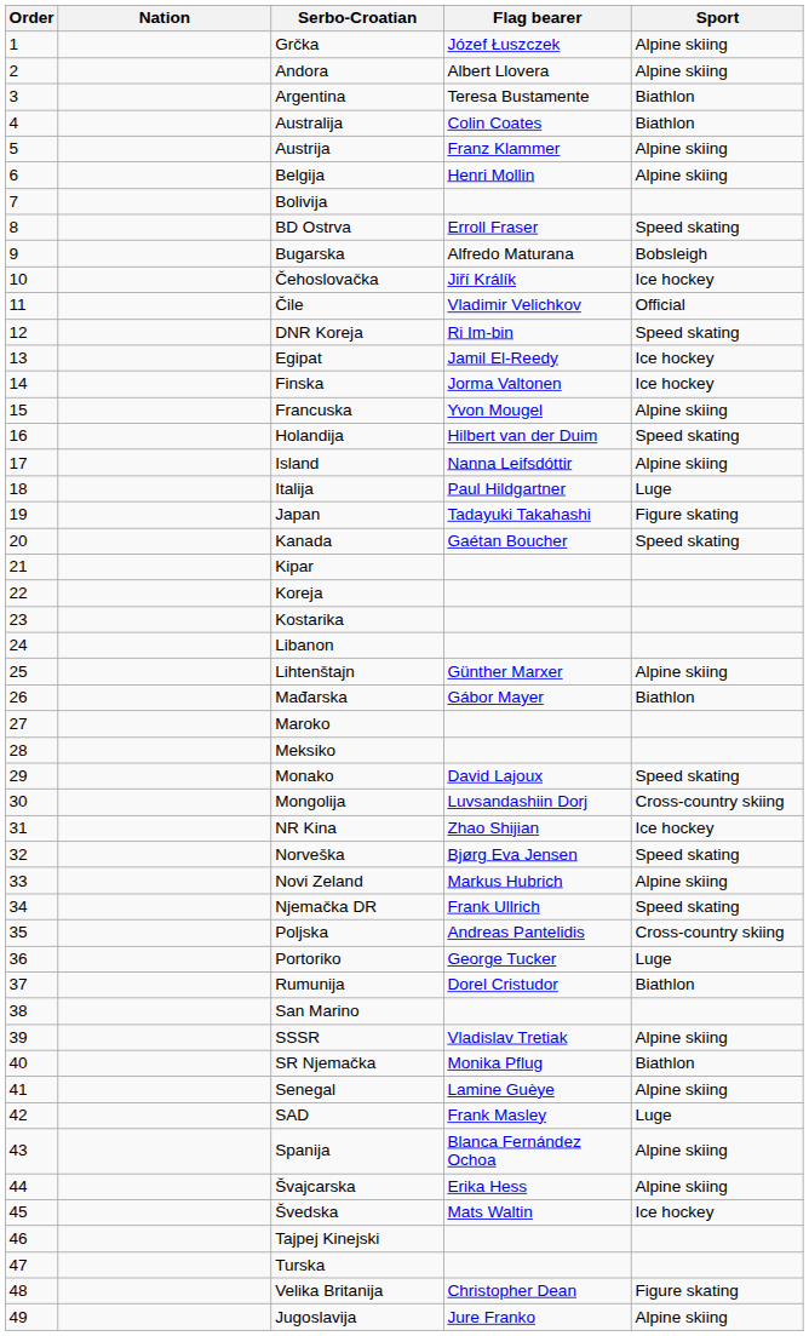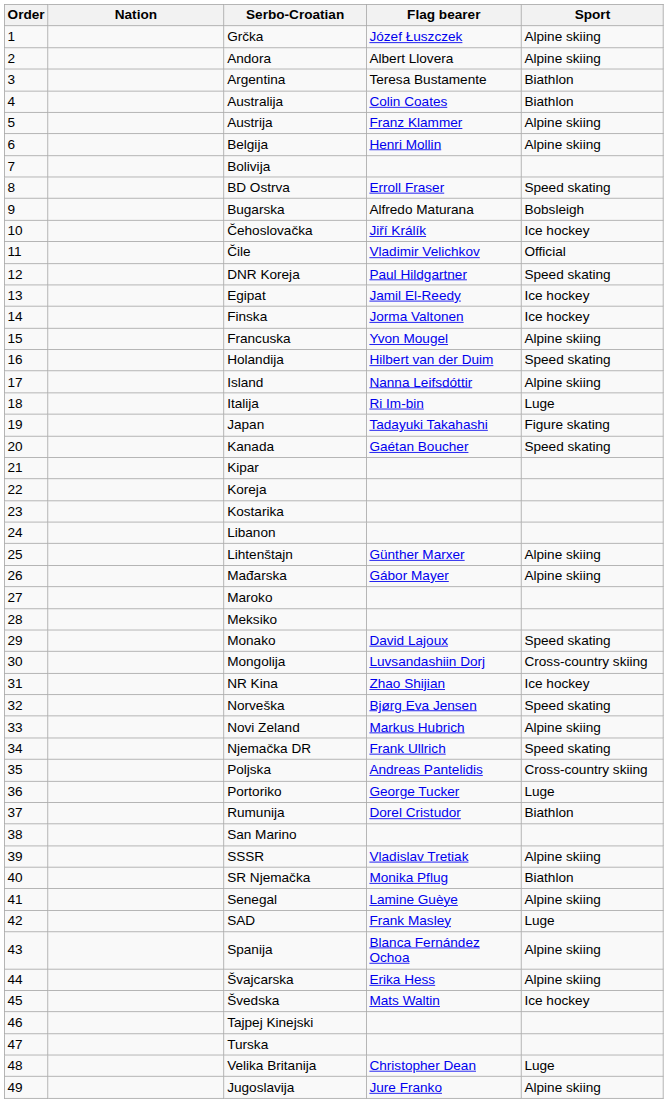DNR Koreja | Flag bearer: Ri Im-bin -> Paul Hildgartner
Italija | Flag bearer: Paul Hildgartner -> Ri Im-bin
Mađarska | Sport: Biathlon -> Alpine skiing
Velika Britanija | Sport: Figure skating -> Luge
